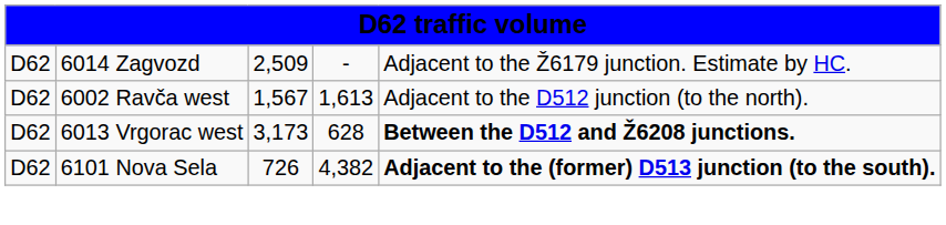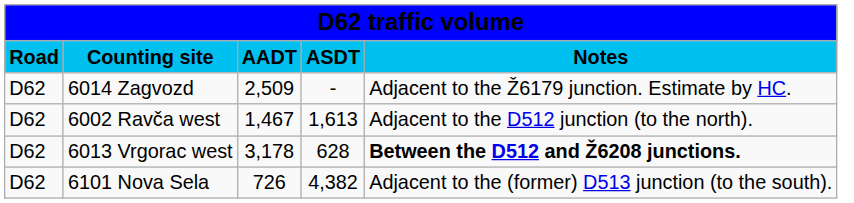+ row: Road | Counting site | AADT | ASDT | Notes
6002 Ravča west | column 3: 1,567 -> 1,467
6013 Vrgorac west | column 3: 3,173 -> 3,178
6101 Nova Sela | column 5: bold -> normal
